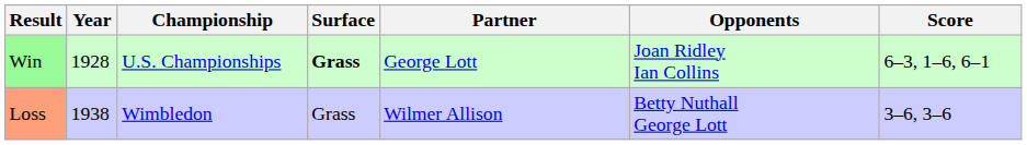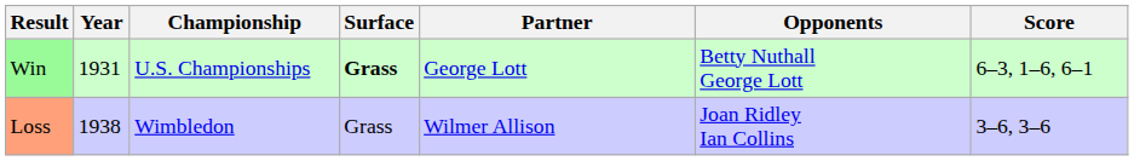Win | Year: 1928 -> 1931
Win | Opponents: Joan Ridley Ian Collins -> Betty Nuthall George Lott
Loss | Opponents: Betty Nuthall George Lott -> Joan Ridley Ian Collins
